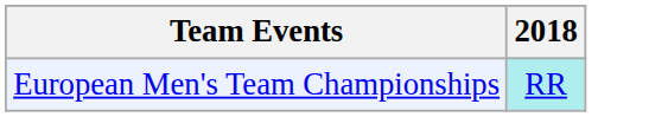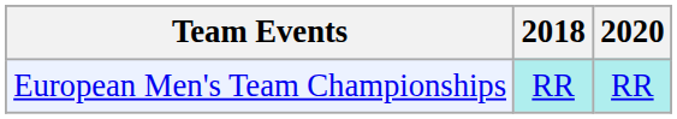+ column: 2020 | RR
